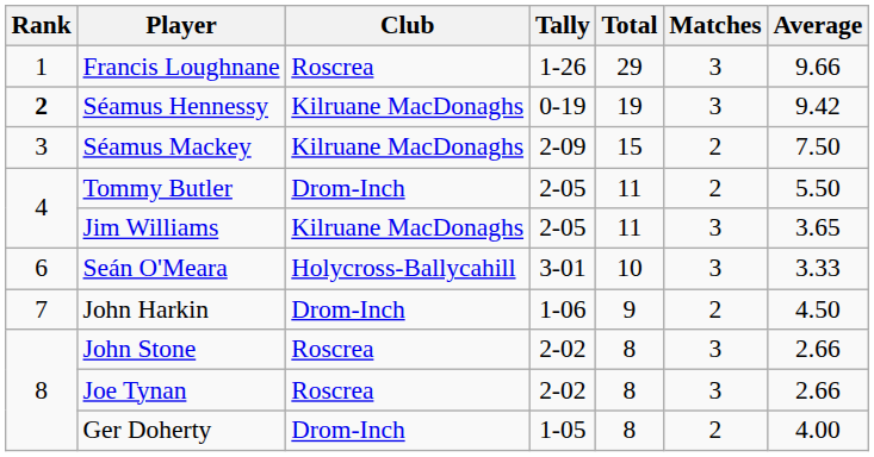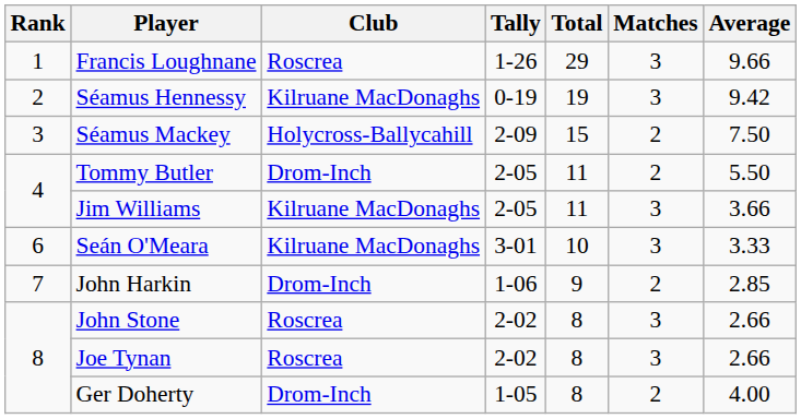Séamus Hennessy | Rank: bold -> normal
Séamus Mackey | Club: Kilruane MacDonaghs -> Holycross-Ballycahill
Jim Williams | Average: 3.65 -> 3.66
Seán O'Meara | Club: Holycross-Ballycahill -> Kilruane MacDonaghs
John Harkin | Average: 4.50 -> 2.85
